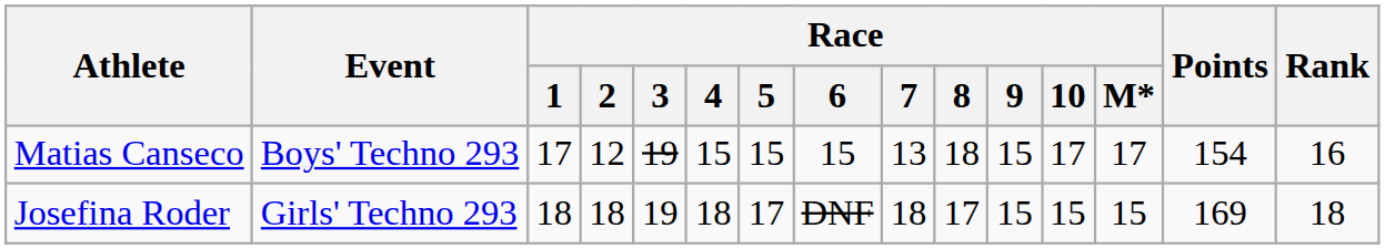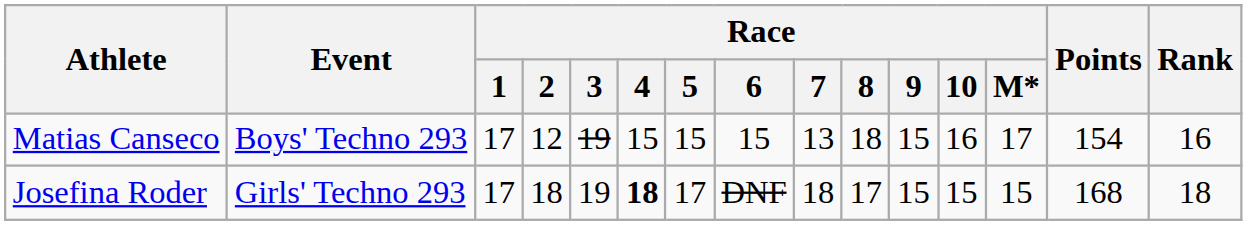Matias Canseco | Race / 10: 17 -> 16
Josefina Roder | Race / 1: 18 -> 17
Josefina Roder | Race / 4: normal -> bold
Josefina Roder | Points: 169 -> 168
